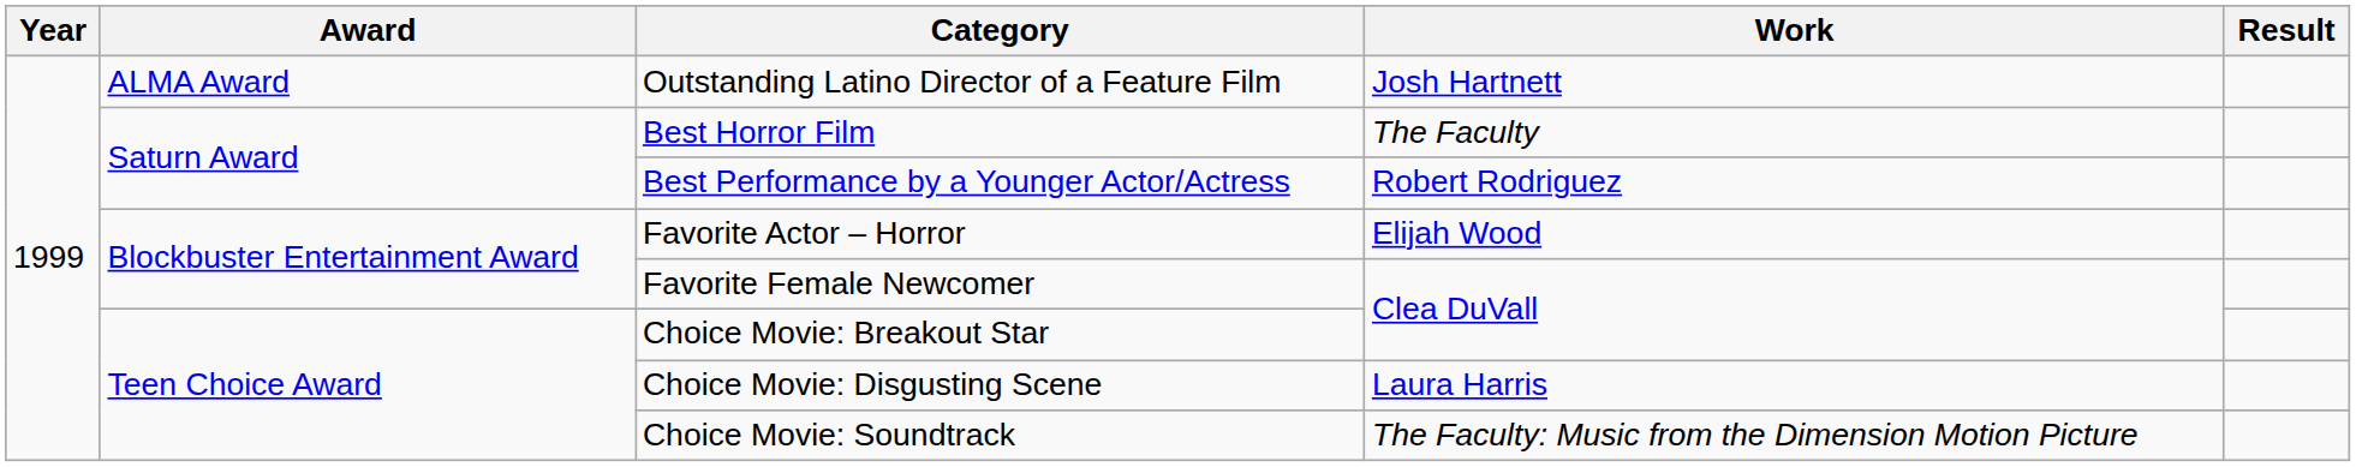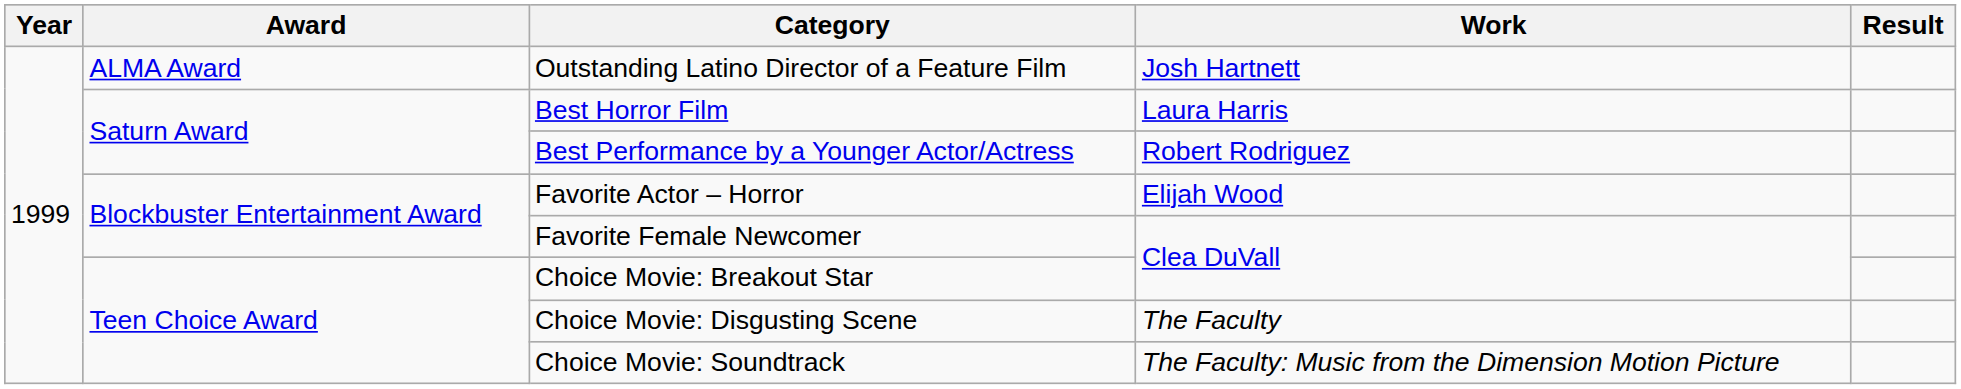Best Horror Film | Work: The Faculty -> Laura Harris
Choice Movie: Disgusting Scene | Work: Laura Harris -> The Faculty
